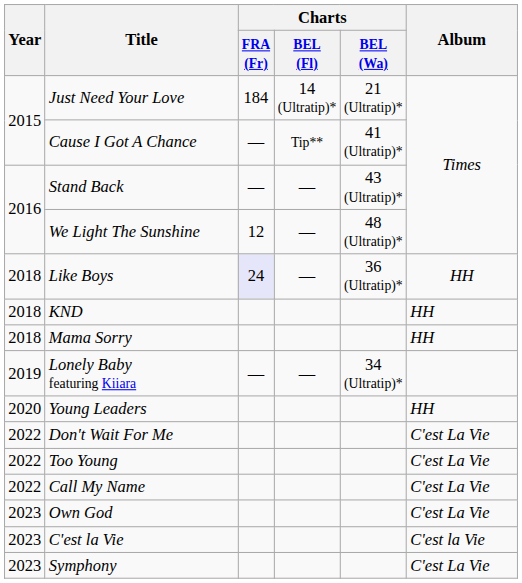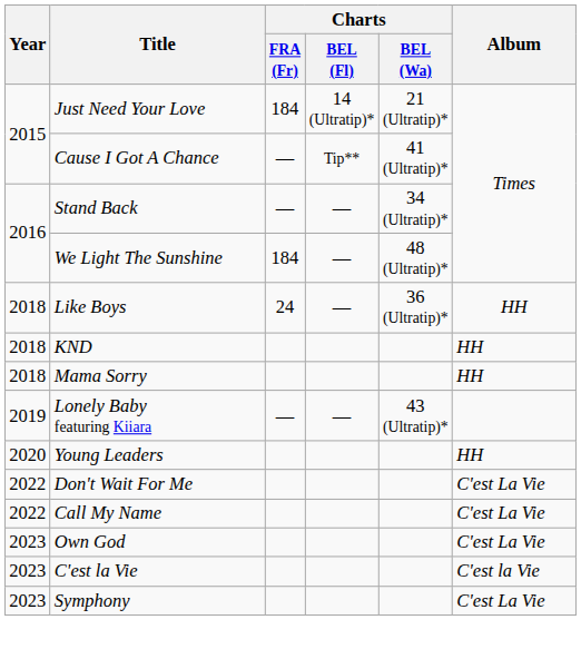Stand Back | Charts / BEL (Wa): 43 (Ultratip)* -> 34 (Ultratip)*
We Light The Sunshine | Charts / FRA (Fr): 12 -> 184
Like Boys | Charts / FRA (Fr): lavender background -> no background
Lonely Baby featuring Kiiara | Charts / BEL (Wa): 34 (Ultratip)* -> 43 (Ultratip)*
- row: 2022 | Too Young | C'est La Vie
